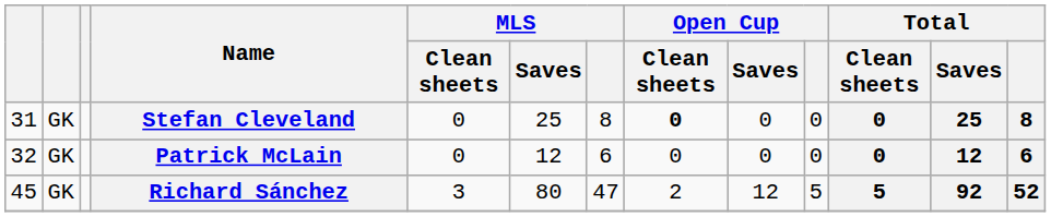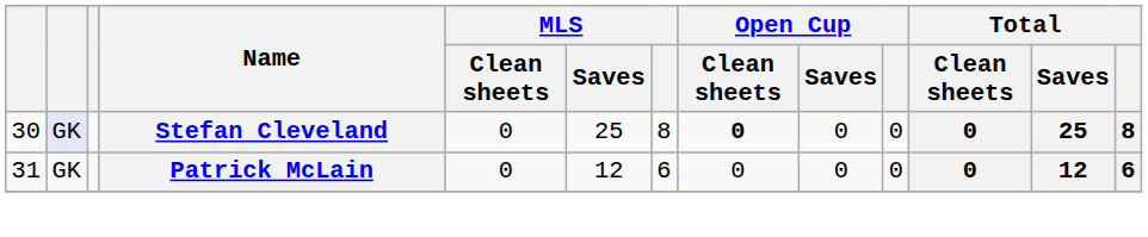Stefan Cleveland | column 1: 31 -> 30
Stefan Cleveland | column 2: no background -> lavender background
Patrick McLain | column 1: 32 -> 31
- row: 45 | GK | Richard Sánchez | 3 | 80 | 47 | 2 | 12 | 5 | 5 | 92 | 52
